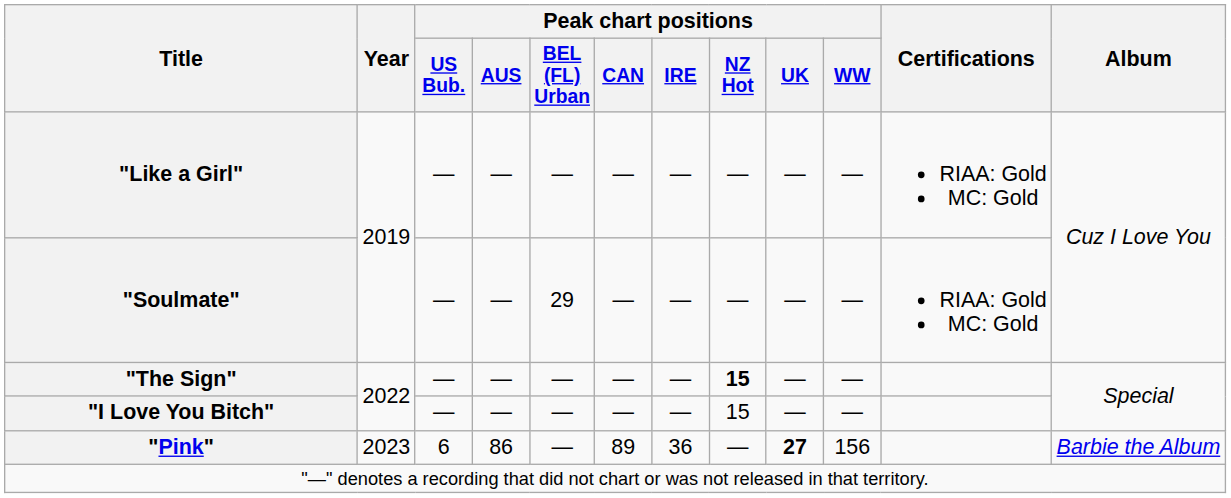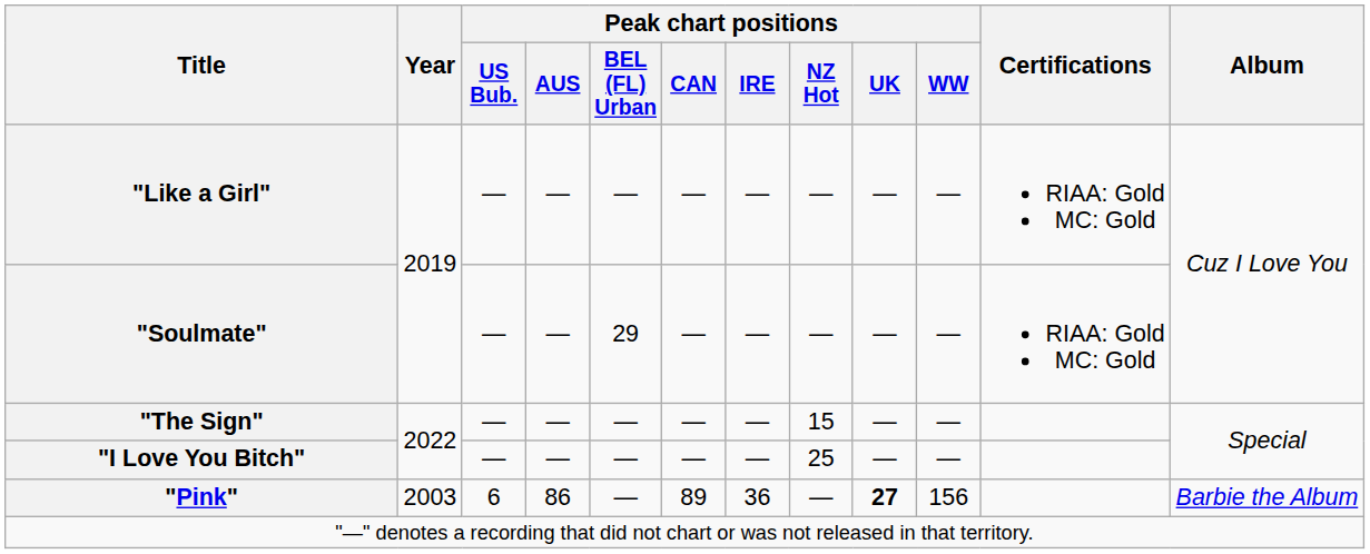"The Sign" | Peak chart positions / NZ Hot: bold -> normal
"I Love You Bitch" | Peak chart positions / NZ Hot: 15 -> 25
"Pink" | Year: 2023 -> 2003
